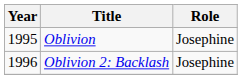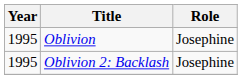Oblivion 2: Backlash | Year: 1996 -> 1995
